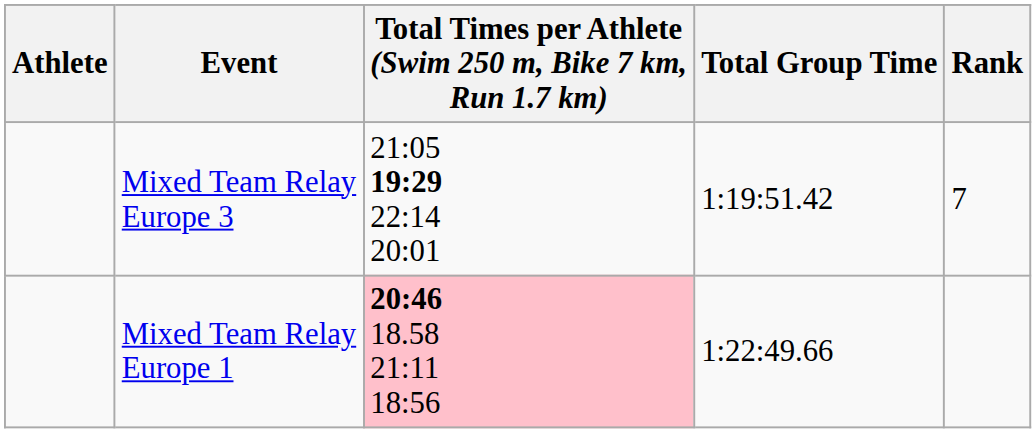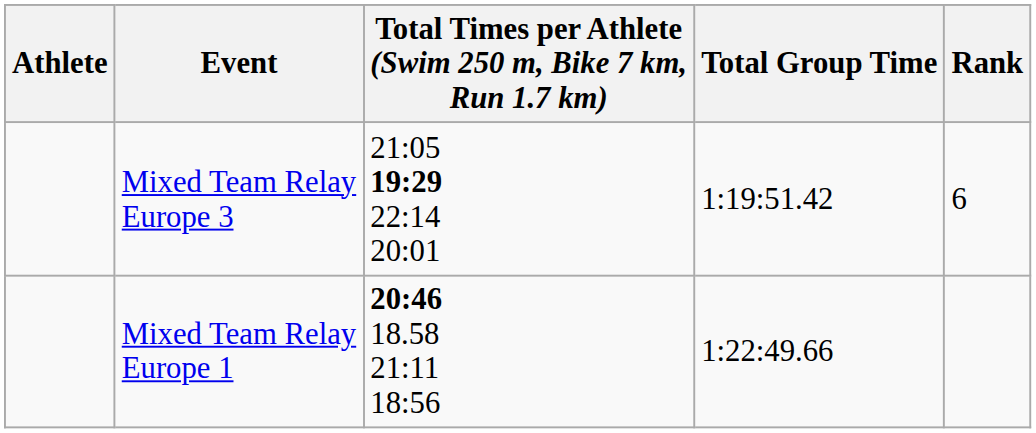Mixed Team Relay Europe 3 | Rank: 7 -> 6
Mixed Team Relay Europe 1 | Total Times per Athlete (Swim 250 m, Bike 7 km, Run 1.7 km): pink background -> no background
